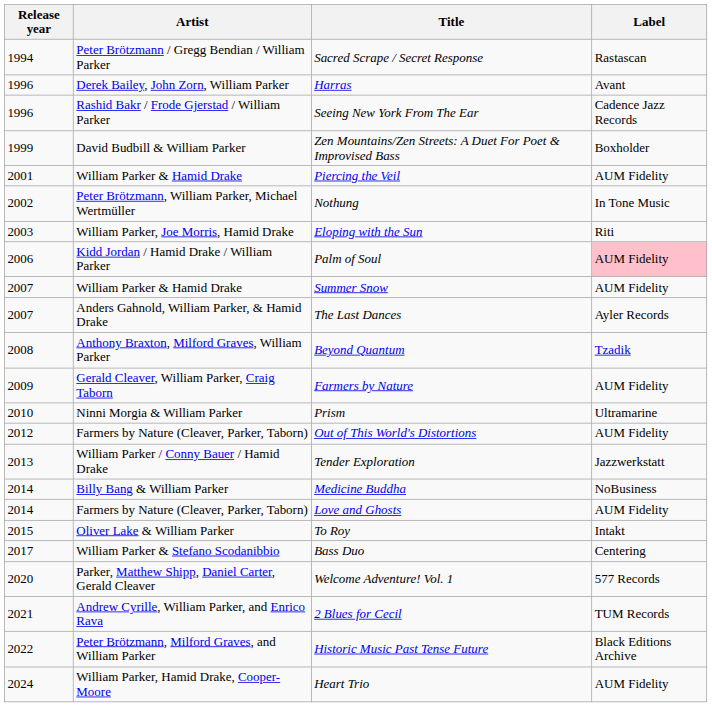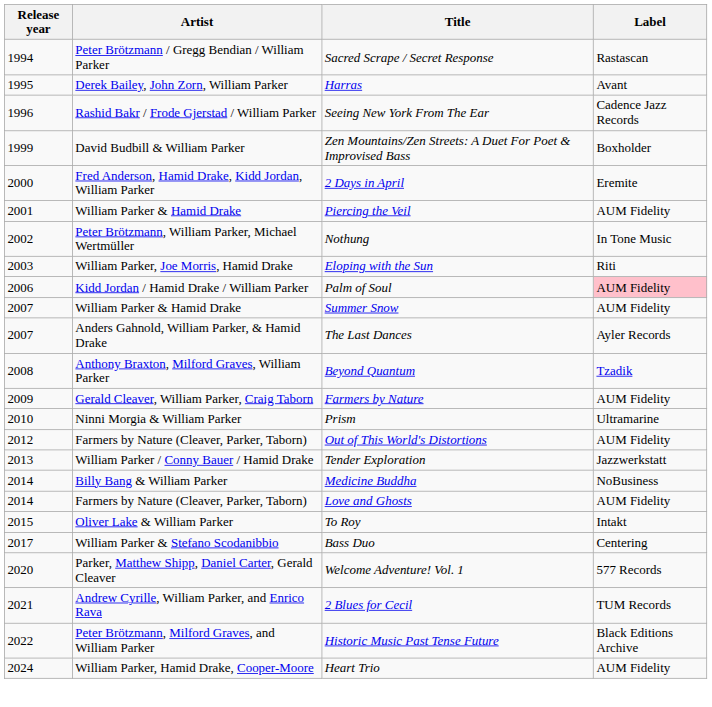Harras | Release year: 1996 -> 1995
+ row: 2000 | Fred Anderson, Hamid Drake, Kidd Jordan, William Parker | 2 Days in April | Eremite
